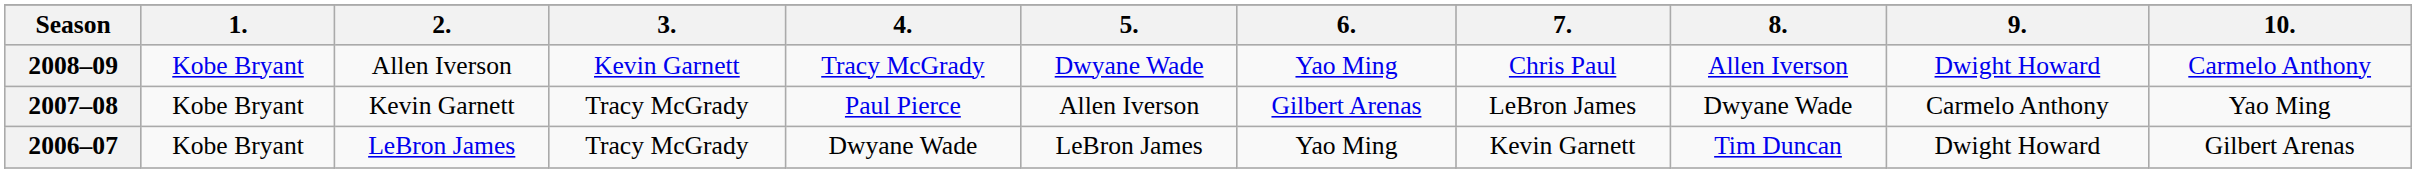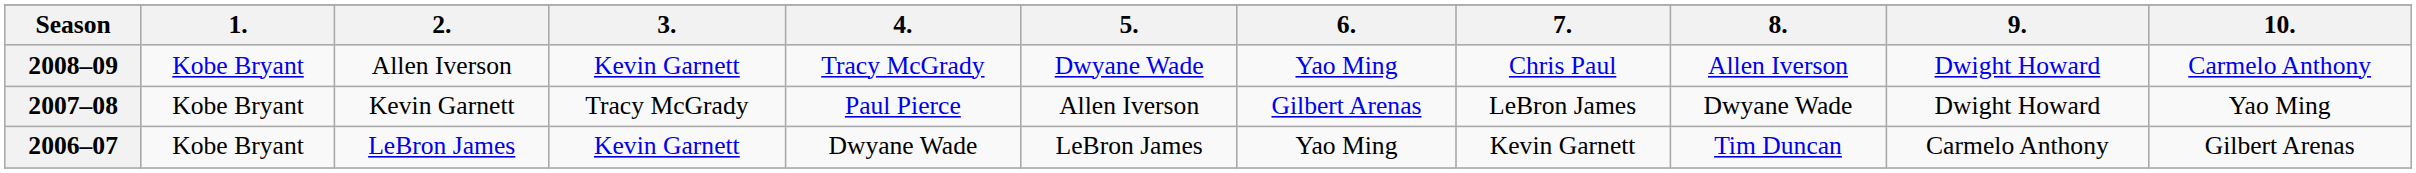2007–08 | 9.: Carmelo Anthony -> Dwight Howard
2006–07 | 3.: Tracy McGrady -> Kevin Garnett
2006–07 | 9.: Dwight Howard -> Carmelo Anthony
